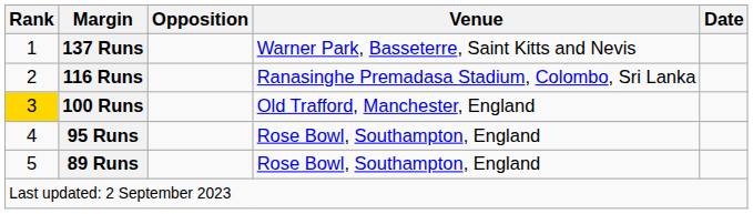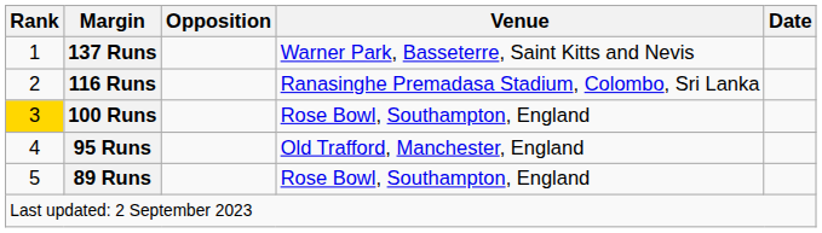100 Runs | Venue: Old Trafford, Manchester, England -> Rose Bowl, Southampton, England
95 Runs | Venue: Rose Bowl, Southampton, England -> Old Trafford, Manchester, England
